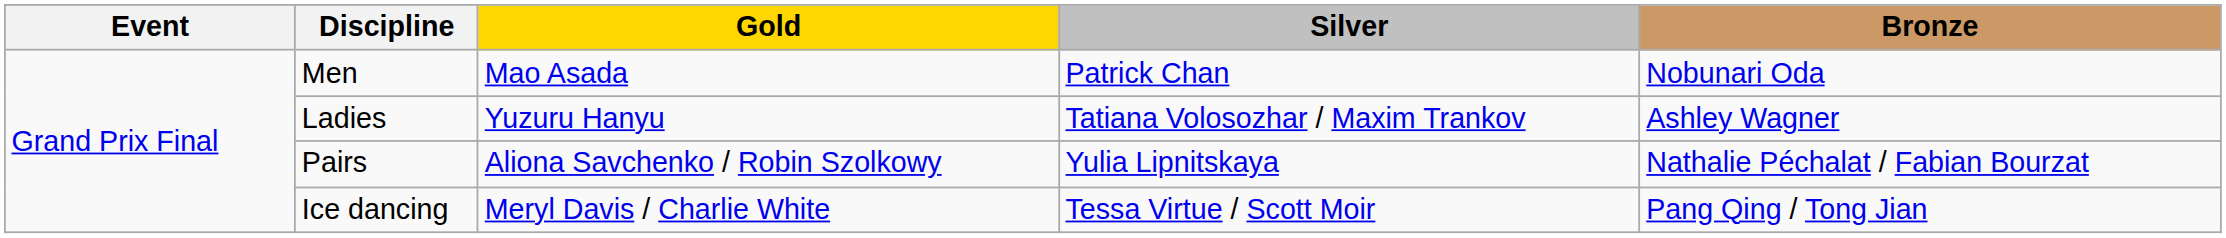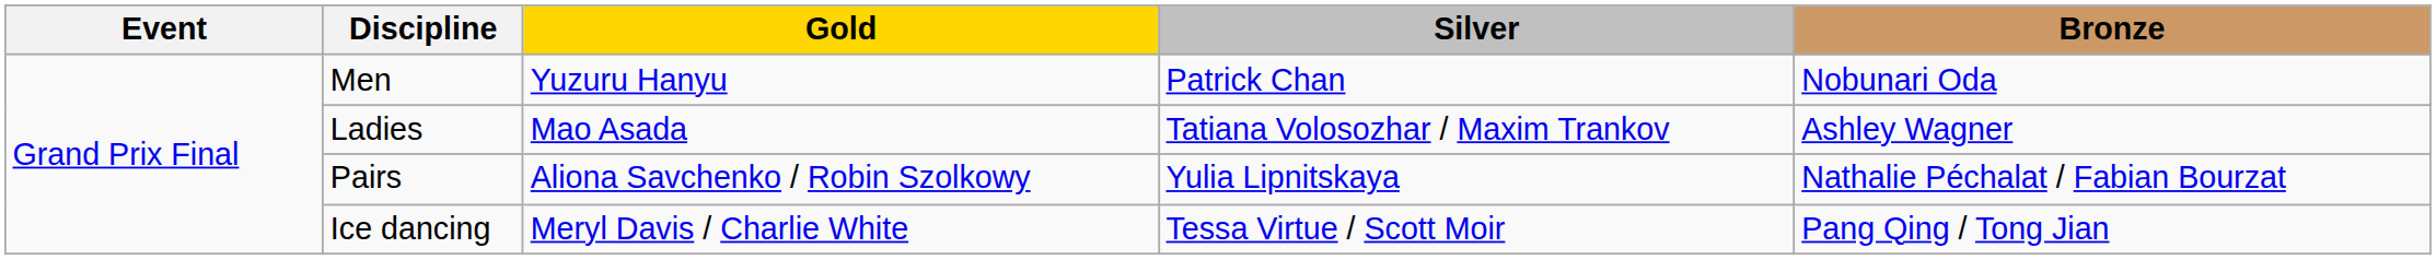Men | Gold: Mao Asada -> Yuzuru Hanyu
Ladies | Gold: Yuzuru Hanyu -> Mao Asada
